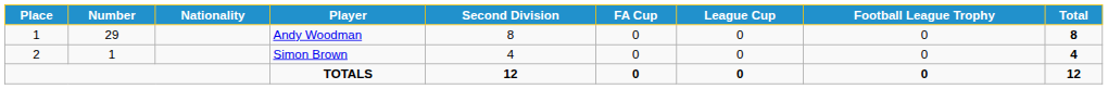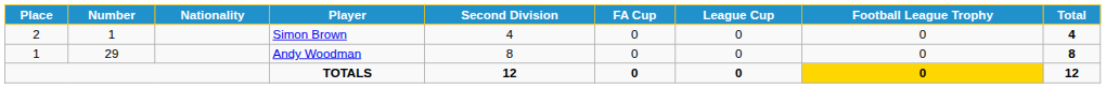rows swapped: Andy Woodman <-> Simon Brown
TOTALS | Football League Trophy: no background -> gold background
